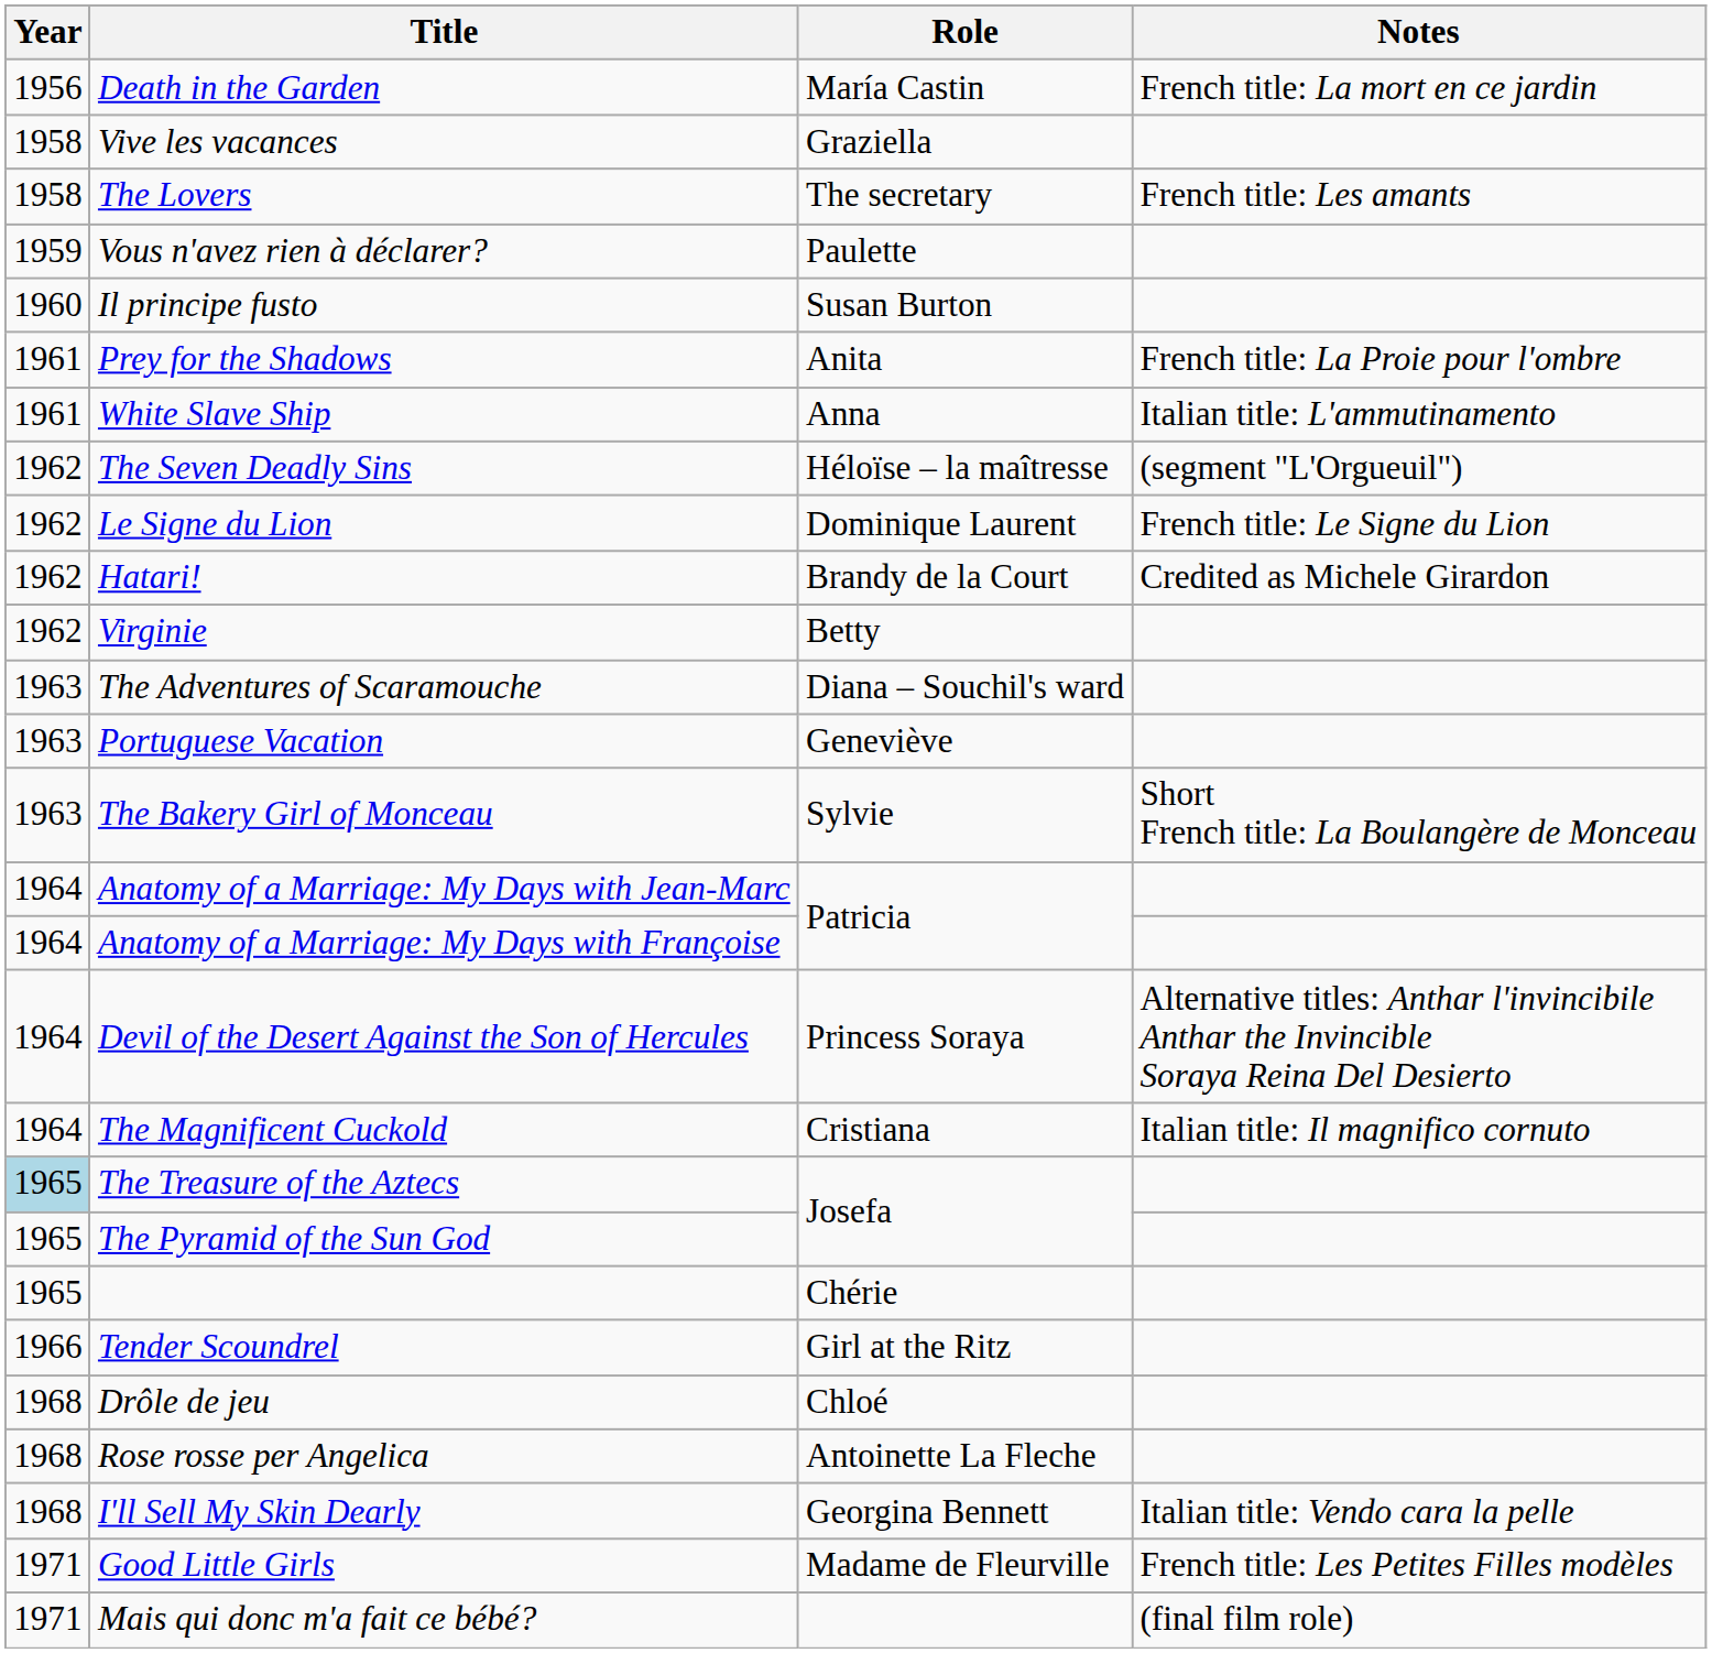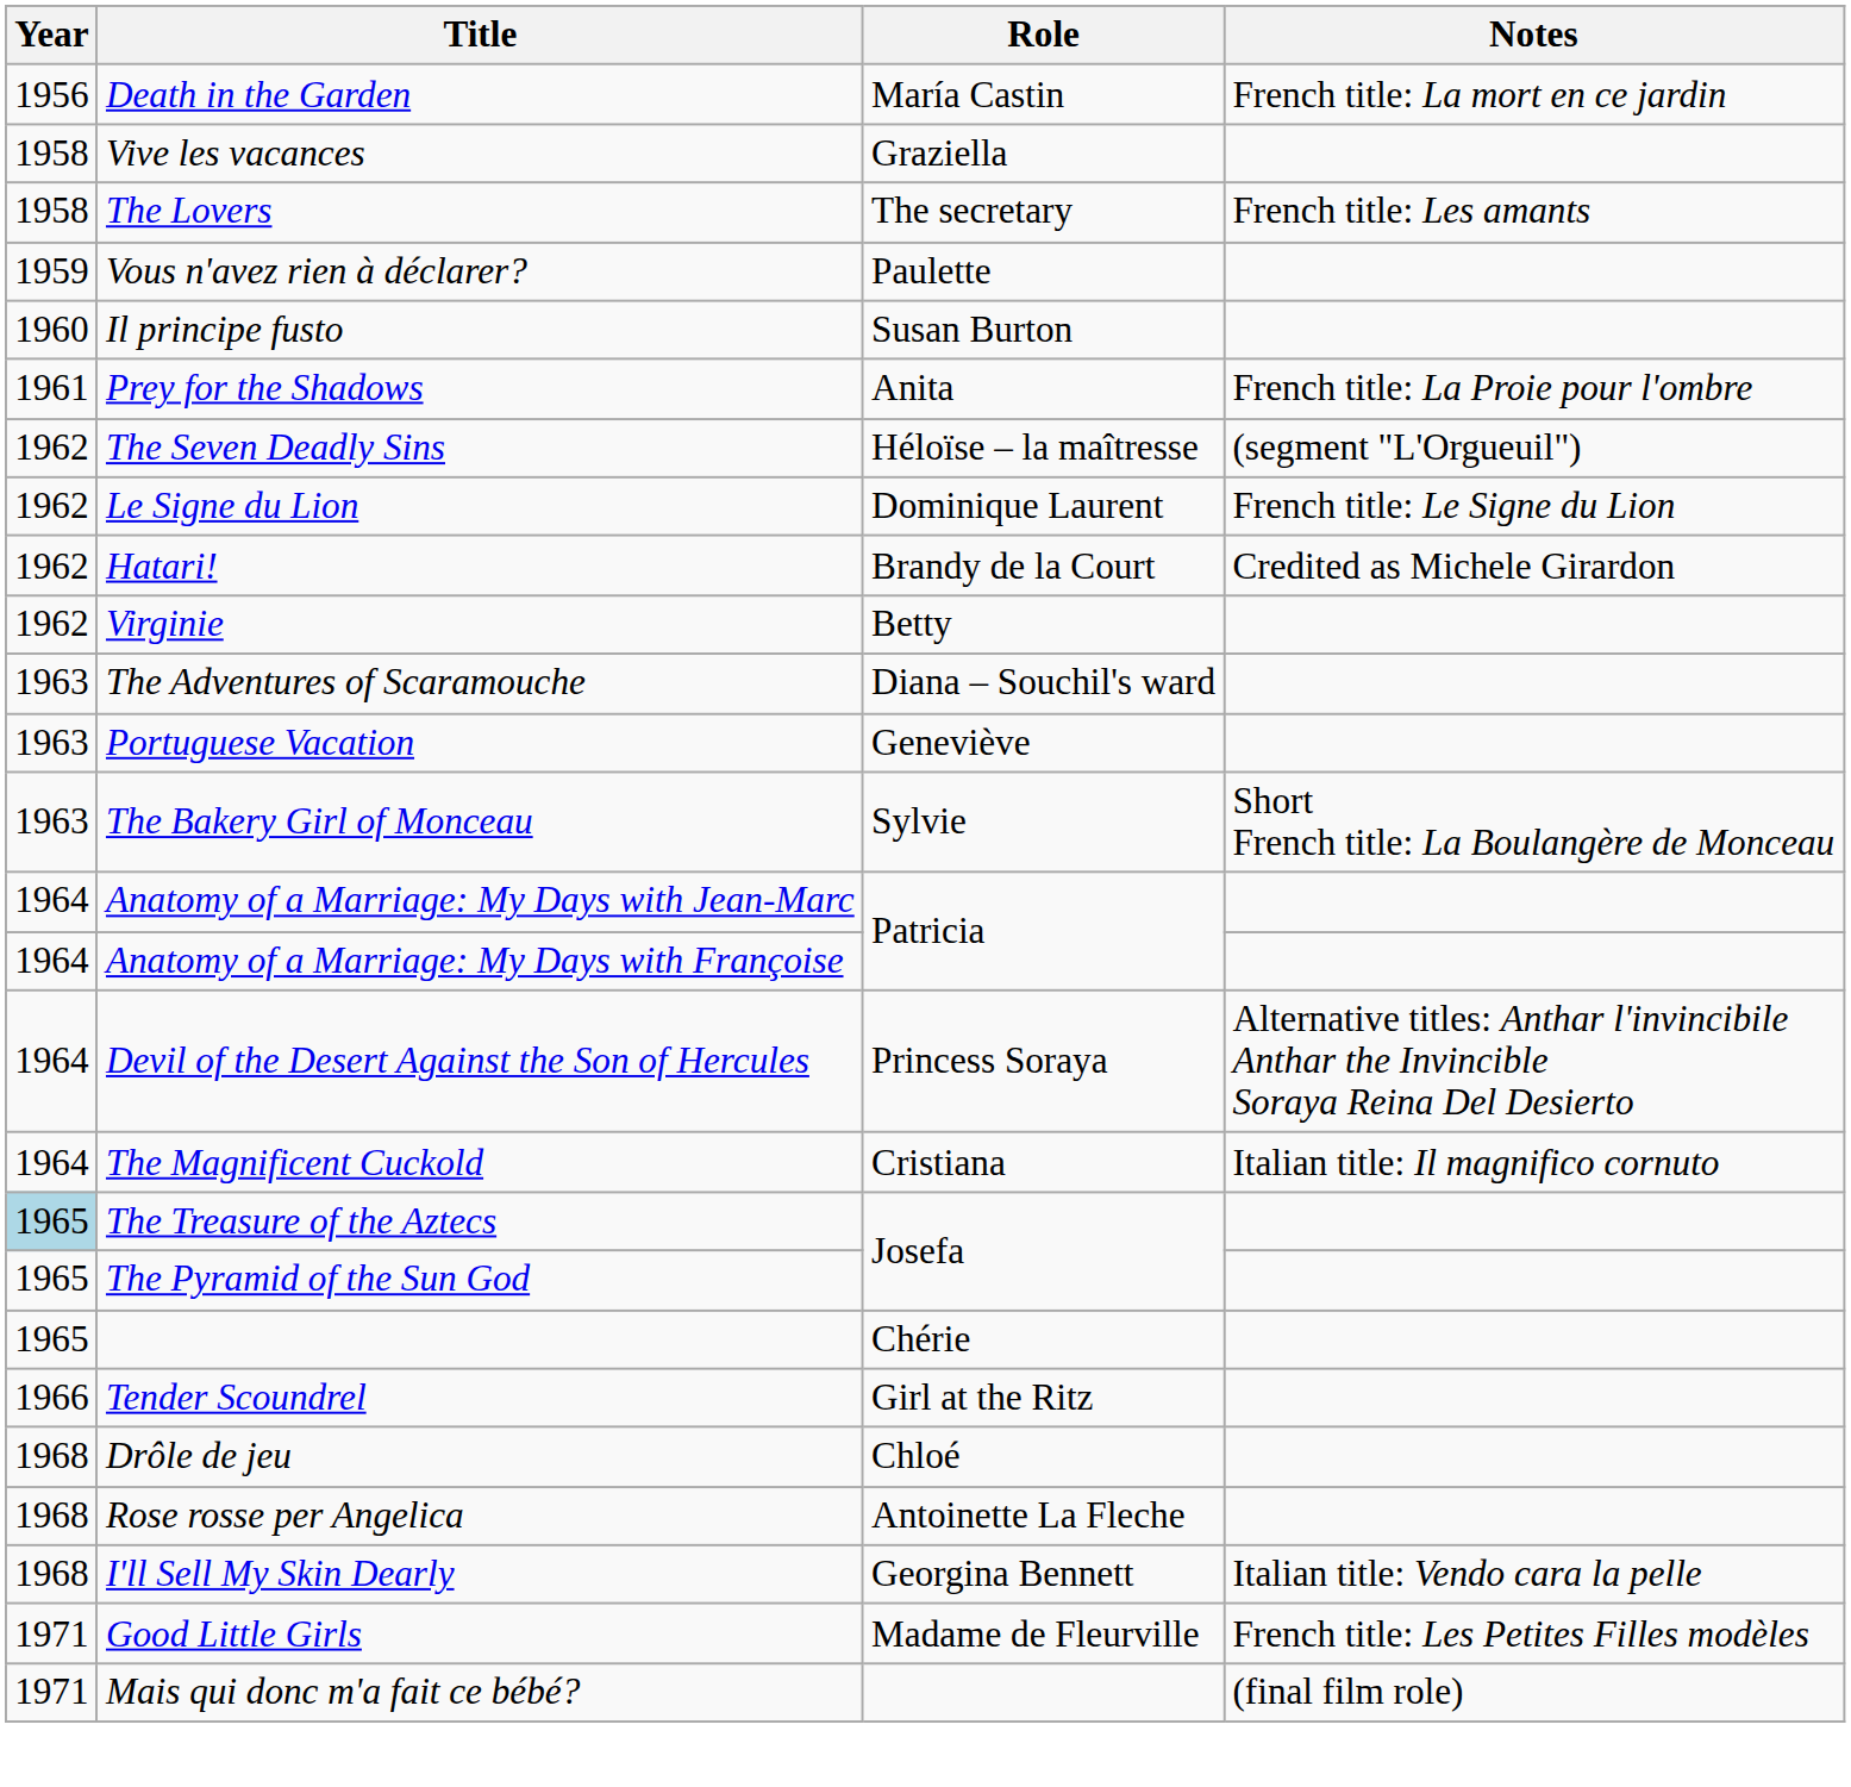- row: 1961 | White Slave Ship | Anna | Italian title: L'ammutinamento
